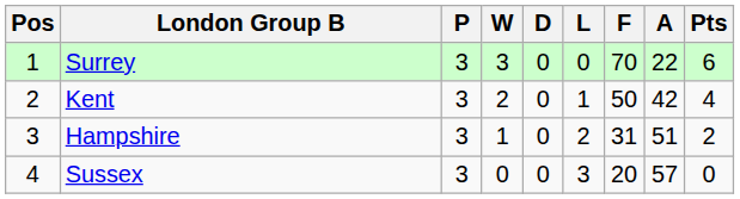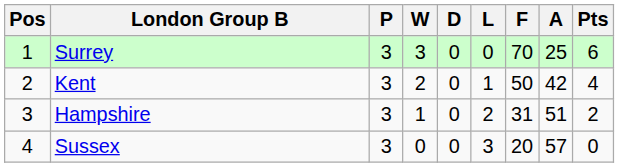Surrey | A: 22 -> 25
